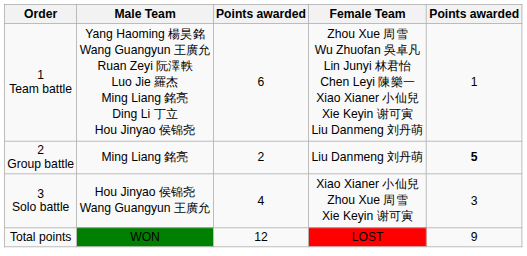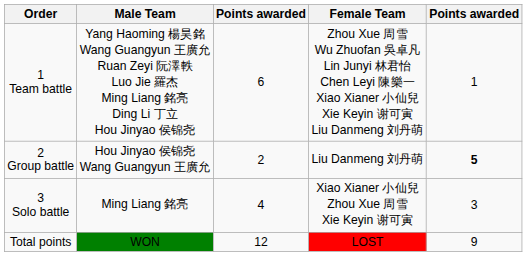2 Group battle | Male Team: Ming Liang 銘亮 -> Hou Jinyao 侯锦尧 Wang Guangyun 王廣允
3 Solo battle | Male Team: Hou Jinyao 侯锦尧 Wang Guangyun 王廣允 -> Ming Liang 銘亮
